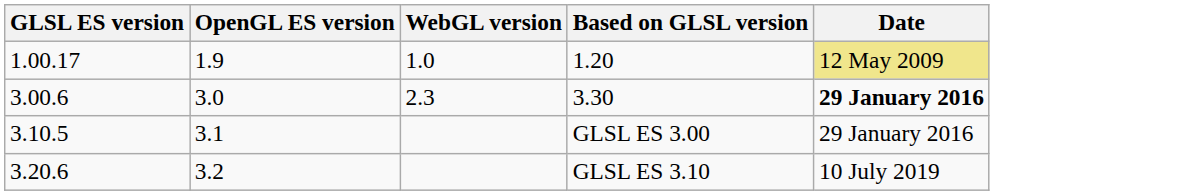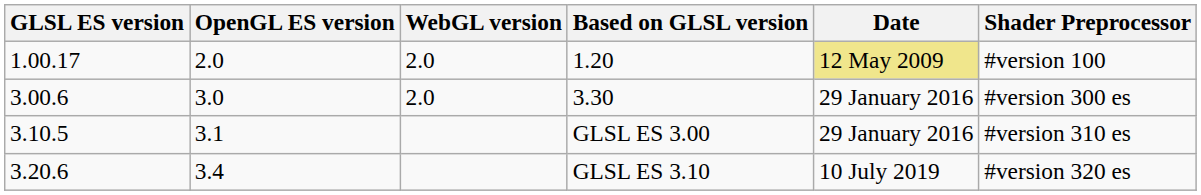+ column: Shader Preprocessor | #version 100 | #version 300 es | #version 310 es | #version 320 es
1.20 | OpenGL ES version: 1.9 -> 2.0
1.20 | WebGL version: 1.0 -> 2.0
3.30 | WebGL version: 2.3 -> 2.0
3.30 | Date: bold -> normal
GLSL ES 3.10 | OpenGL ES version: 3.2 -> 3.4
